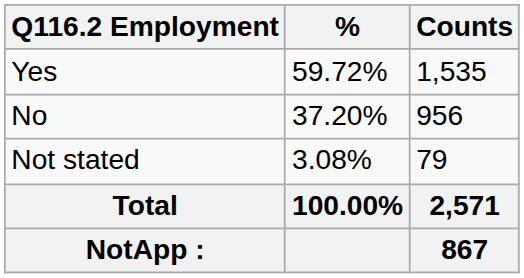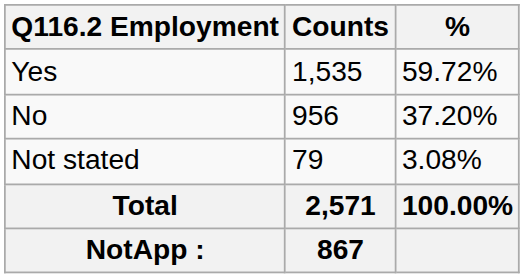columns swapped: Counts <-> %
